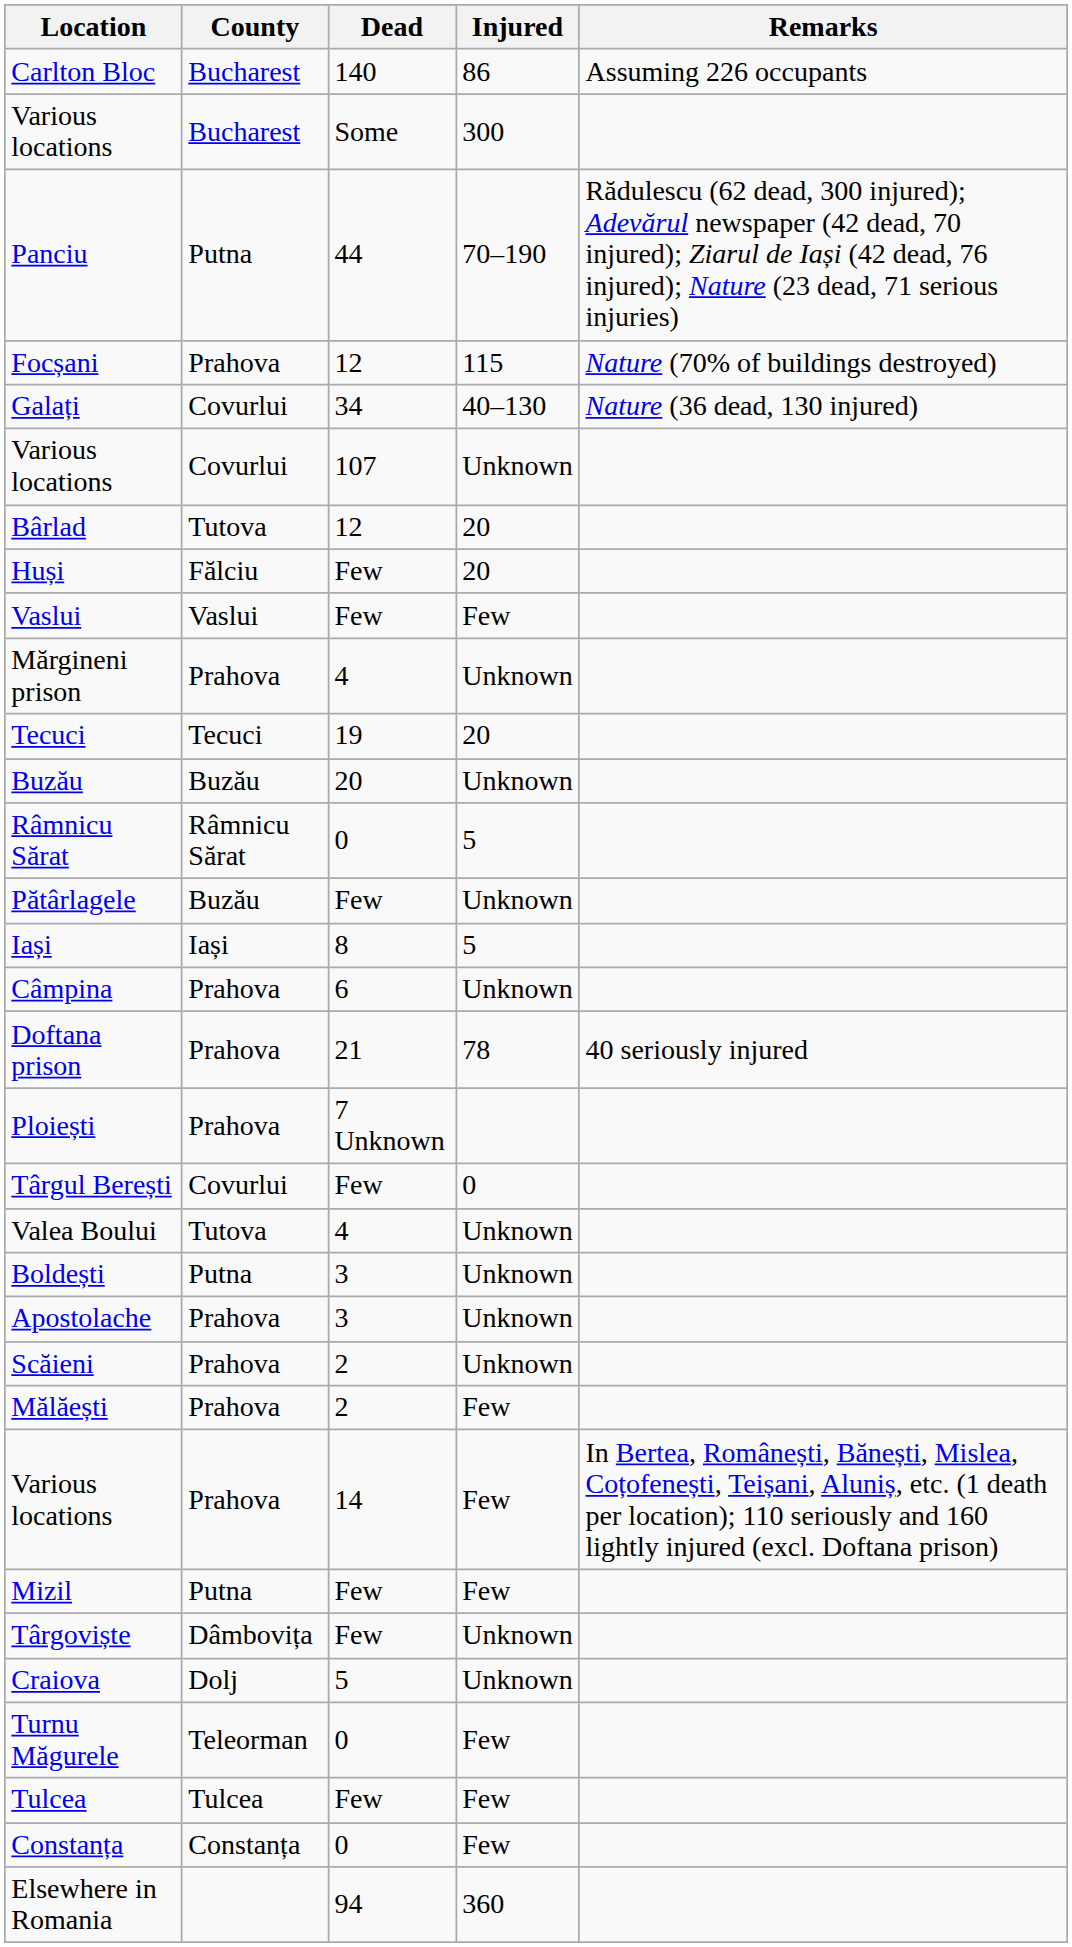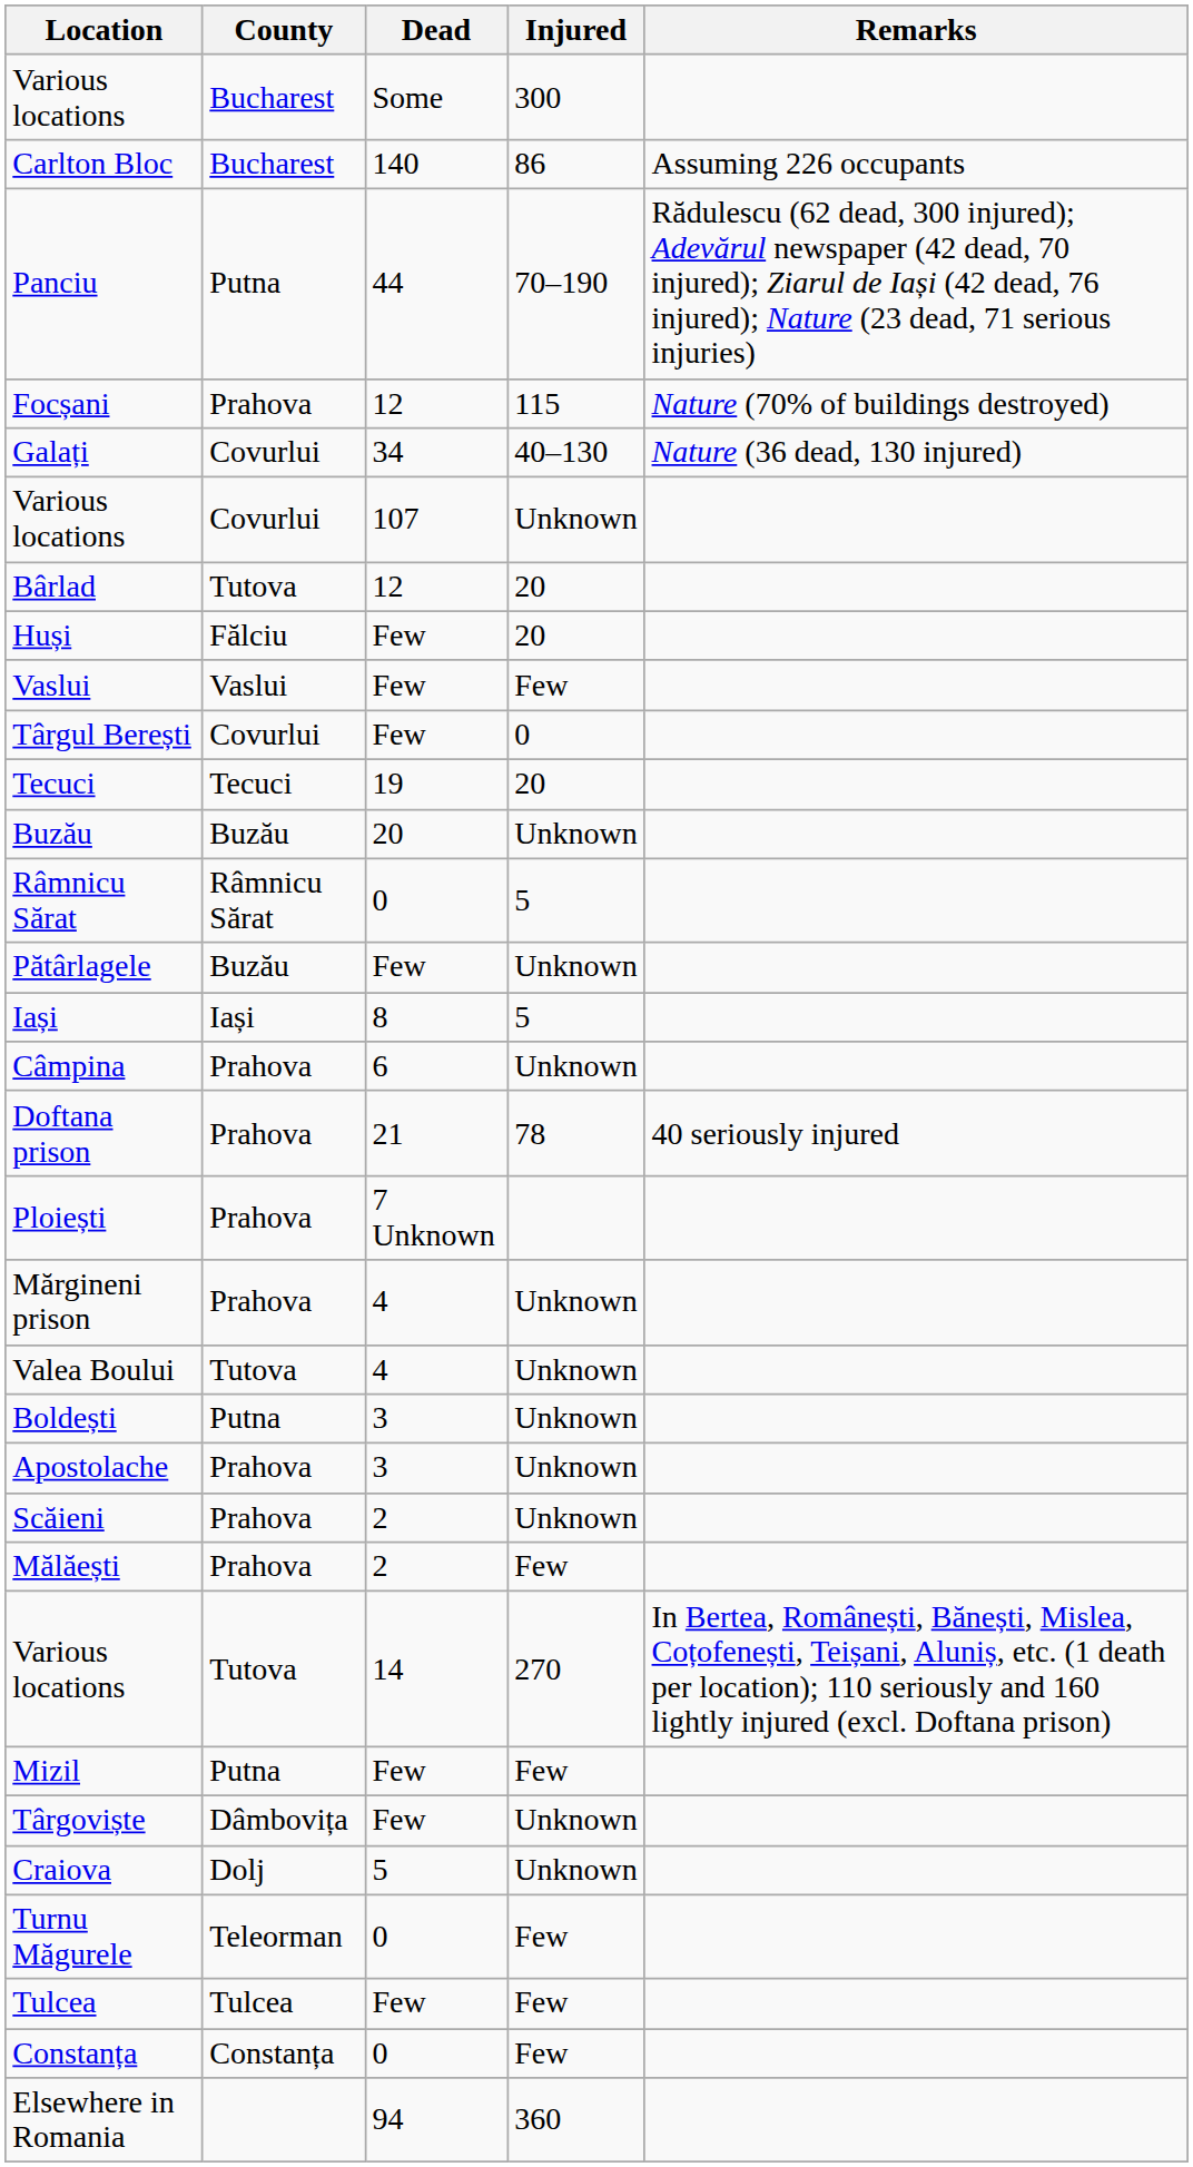rows swapped: Carlton Bloc <-> Various locations / Some
rows swapped: Târgul Berești <-> Mărgineni prison
Various locations / 14 | County: Prahova -> Tutova
Various locations / 14 | Injured: Few -> 270
